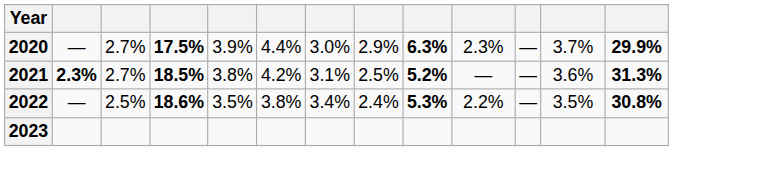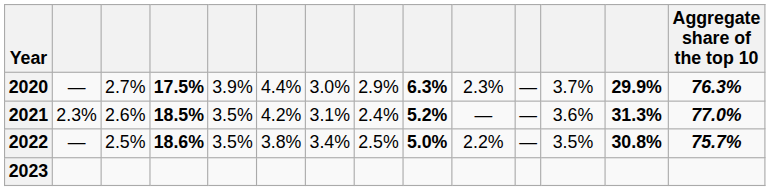+ column: Aggregate share of the top 10 | 76.3% | 77.0% | 75.7%
2021 | column 2: bold -> normal
2021 | column 3: 2.7% -> 2.6%
2021 | column 5: 3.8% -> 3.5%
2021 | column 8: 2.5% -> 2.4%
2022 | column 8: 2.4% -> 2.5%
2022 | column 9: 5.3% -> 5.0%
